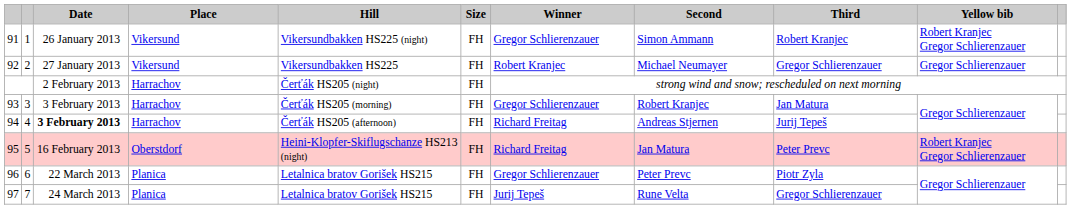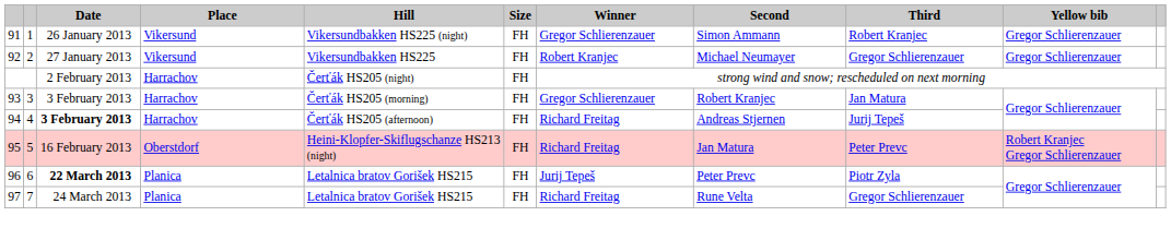91 | Yellow bib: Robert Kranjec Gregor Schlierenzauer -> Gregor Schlierenzauer
96 | Date: normal -> bold
96 | Winner: Gregor Schlierenzauer -> Jurij Tepeš
97 | Winner: Jurij Tepeš -> Richard Freitag
